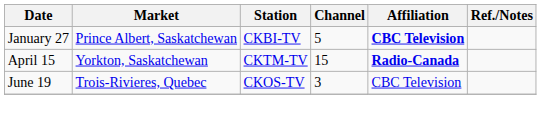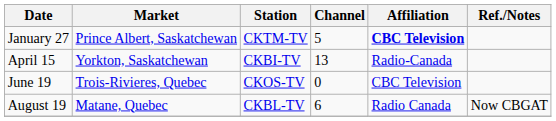January 27 | Station: CKBI-TV -> CKTM-TV
April 15 | Station: CKTM-TV -> CKBI-TV
April 15 | Channel: 15 -> 13
April 15 | Affiliation: bold -> normal
June 19 | Channel: 3 -> 0
+ row: August 19 | Matane, Quebec | CKBL-TV | 6 | Radio Canada | Now CBGAT
